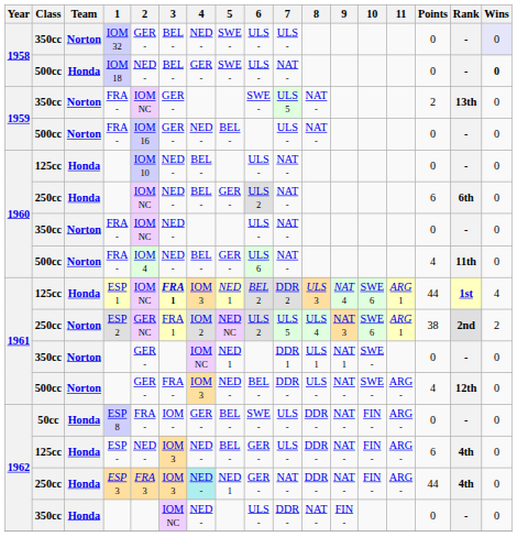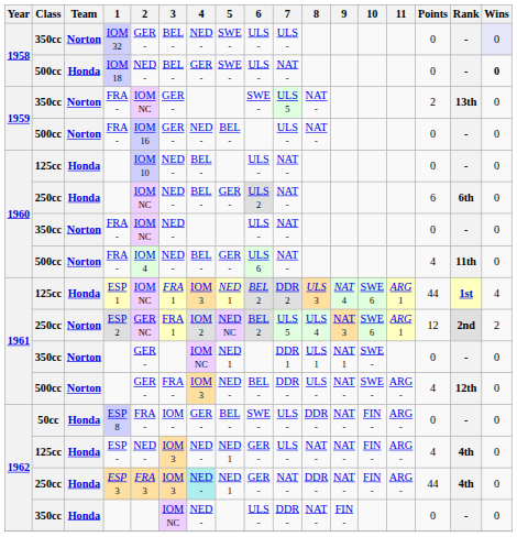ESP 1 | 3: bold -> normal
ESP 2 | 6: ULS 2 -> BEL 2
ESP 2 | Points: 38 -> 12
ESP - | 5: BEL - -> NED 1
ESP - | 8: DDR - -> NAT -
ESP - | Points: 6 -> 4
